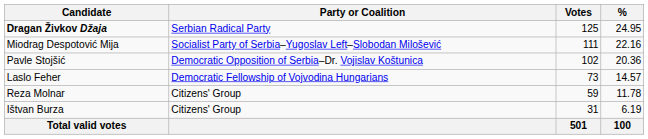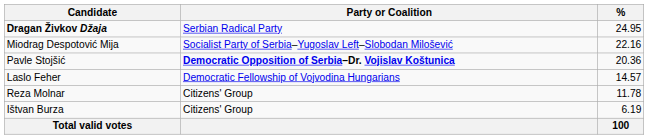- column: Votes | 125 | 111 | 102 | 73 | 59 | 31 | 501
Pavle Stojšić | Party or Coalition: normal -> bold
